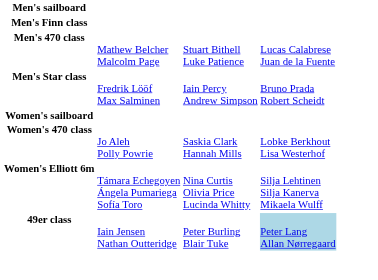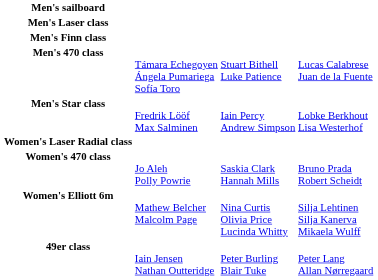+ row: Men's Laser class
Men's 470 class | column 2: Mathew Belcher Malcolm Page -> Támara Echegoyen Ángela Pumariega Sofía Toro
Men's Star class | column 4: Bruno Prada Robert Scheidt -> Lobke Berkhout Lisa Westerhof
- row: Women's sailboard
+ row: Women's Laser Radial class
Women's 470 class | column 4: Lobke Berkhout Lisa Westerhof -> Bruno Prada Robert Scheidt
Women's Elliott 6m | column 2: Támara Echegoyen Ángela Pumariega Sofía Toro -> Mathew Belcher Malcolm Page
49er class | column 4: lightblue background -> no background
